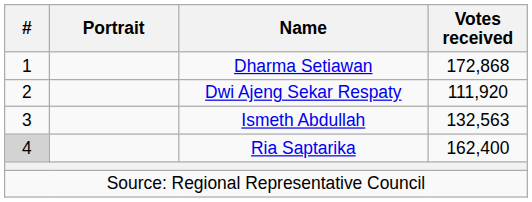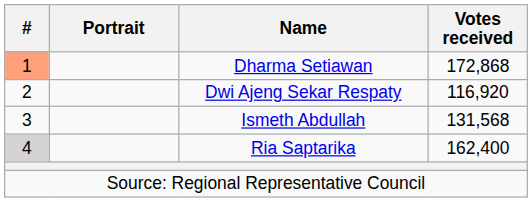Dharma Setiawan | #: no background -> lightsalmon background
Dwi Ajeng Sekar Respaty | Votes received: 111,920 -> 116,920
Ismeth Abdullah | Votes received: 132,563 -> 131,568
